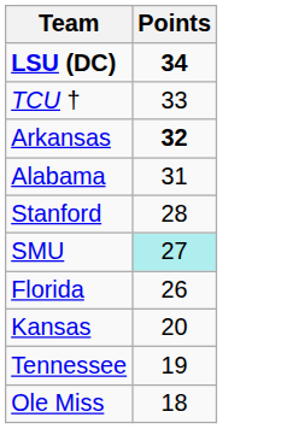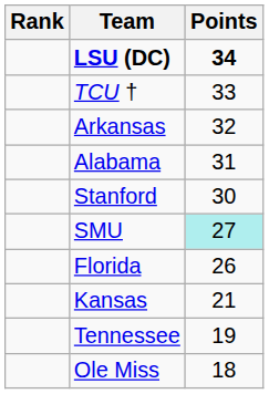+ column: Rank
Arkansas | Points: bold -> normal
Stanford | Points: 28 -> 30
Kansas | Points: 20 -> 21
